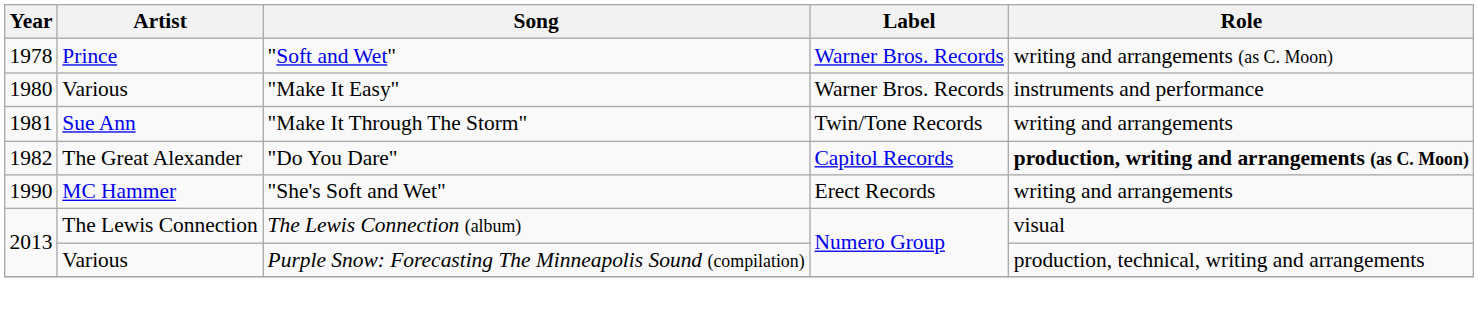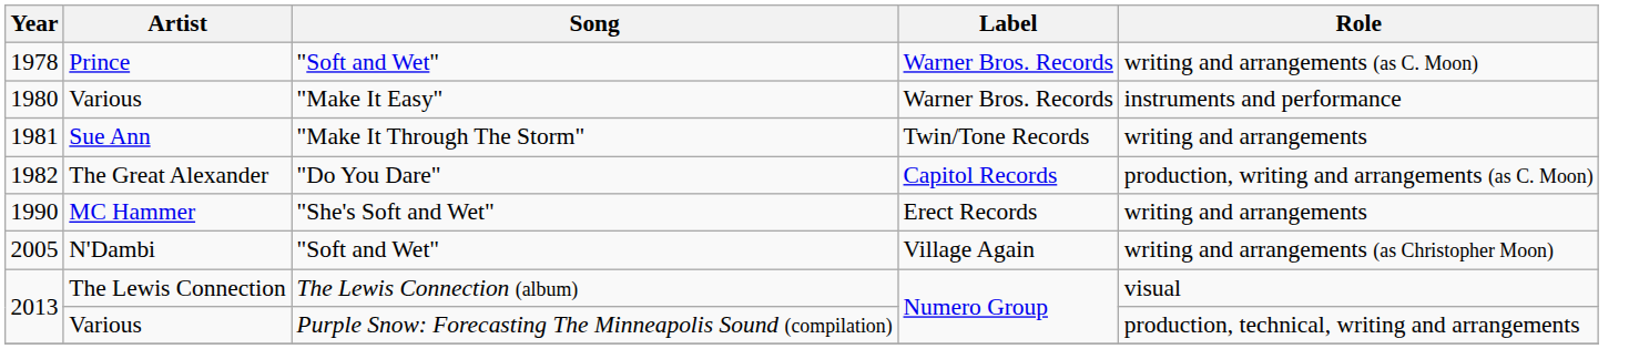1982 | Role: bold -> normal
+ row: 2005 | N'Dambi | "Soft and Wet" | Village Again | writing and arrangements (as Christopher Moon)
